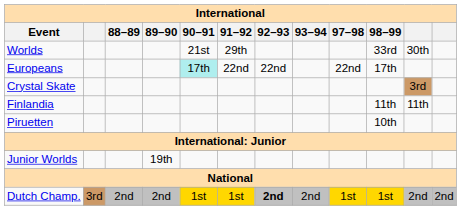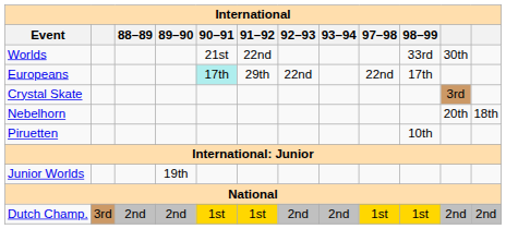Worlds | 91–92: 29th -> 22nd
Europeans | 91–92: 22nd -> 29th
- row: Finlandia | 11th | 11th
+ row: Nebelhorn | 20th | 18th
Dutch Champ. | 92–93: bold -> normal
